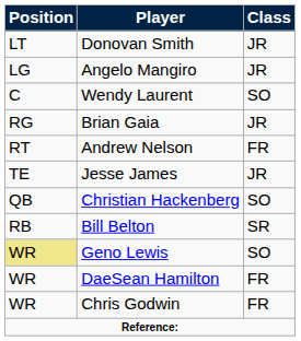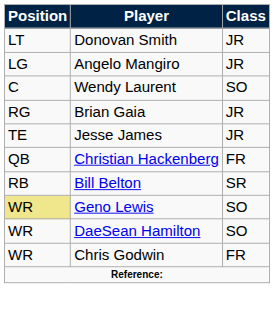- row: RT | Andrew Nelson | FR
Christian Hackenberg | Class: SO -> FR
DaeSean Hamilton | Class: FR -> SO
